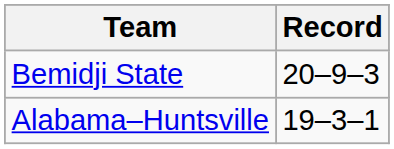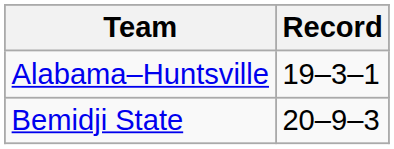rows swapped: Bemidji State <-> Alabama–Huntsville
